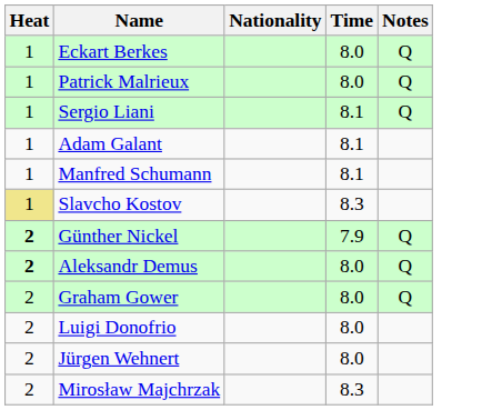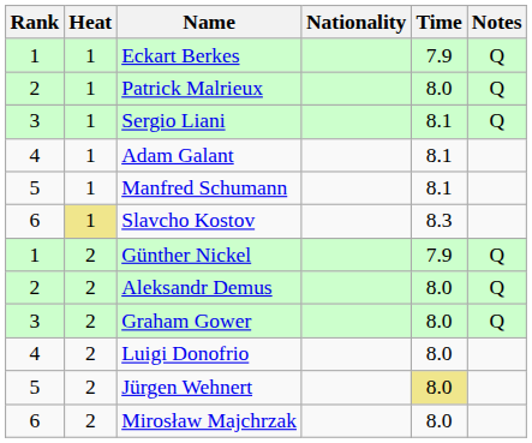+ column: Rank | 1 | 2 | 3 | 4 | 5 | 6 | 1 | 2 | 3 | 4 | 5 | 6
Eckart Berkes | Time: 8.0 -> 7.9
Günther Nickel | Heat: bold -> normal
Aleksandr Demus | Heat: bold -> normal
Jürgen Wehnert | Time: no background -> khaki background
Mirosław Majchrzak | Time: 8.3 -> 8.0
